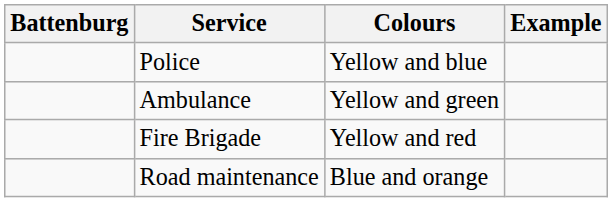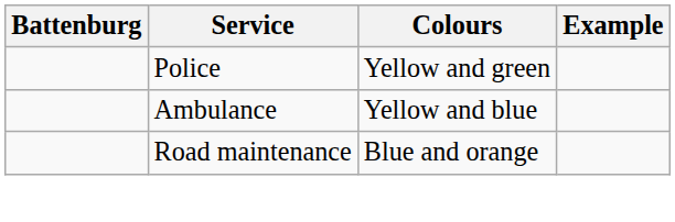Police | Colours: Yellow and blue -> Yellow and green
Ambulance | Colours: Yellow and green -> Yellow and blue
- row: Fire Brigade | Yellow and red
